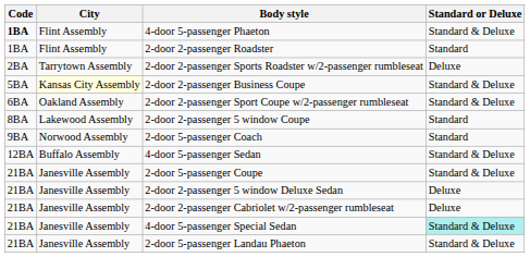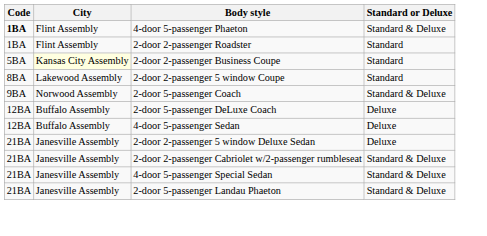- row: 2BA | Tarrytown Assembly | 2-door 2-passenger Sports Roadster w/2-passenger rumbleseat | Deluxe
2-door 2-passenger Business Coupe | Standard or Deluxe: Standard & Deluxe -> Standard
- row: 6BA | Oakland Assembly | 2-door 2-passenger Sport Coupe w/2-passenger rumbleseat | Standard & Deluxe
2-door 5-passenger Coach | Standard or Deluxe: Standard -> Standard & Deluxe
+ row: 12BA | Buffalo Assembly | 2-door 5-passenger DeLuxe Coach | Deluxe
4-door 5-passenger Sedan | Standard or Deluxe: Standard & Deluxe -> Deluxe
- row: 21BA | Janesville Assembly | 2-door 5-passenger Coupe | Standard & Deluxe
2-door 2-passenger Cabriolet w/2-passenger rumbleseat | Standard or Deluxe: Deluxe -> Standard & Deluxe
4-door 5-passenger Special Sedan | Standard or Deluxe: paleturquoise background -> no background
